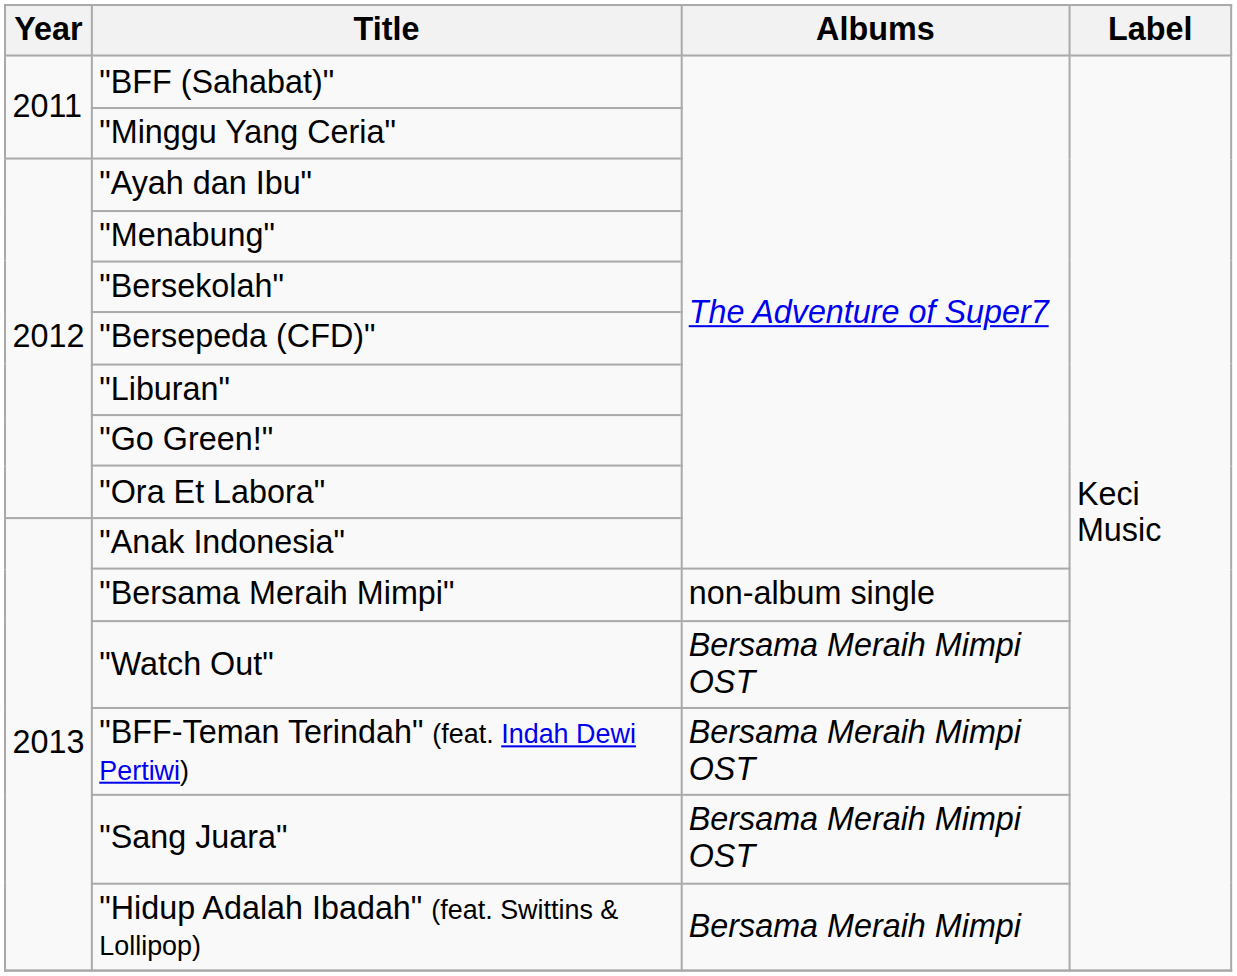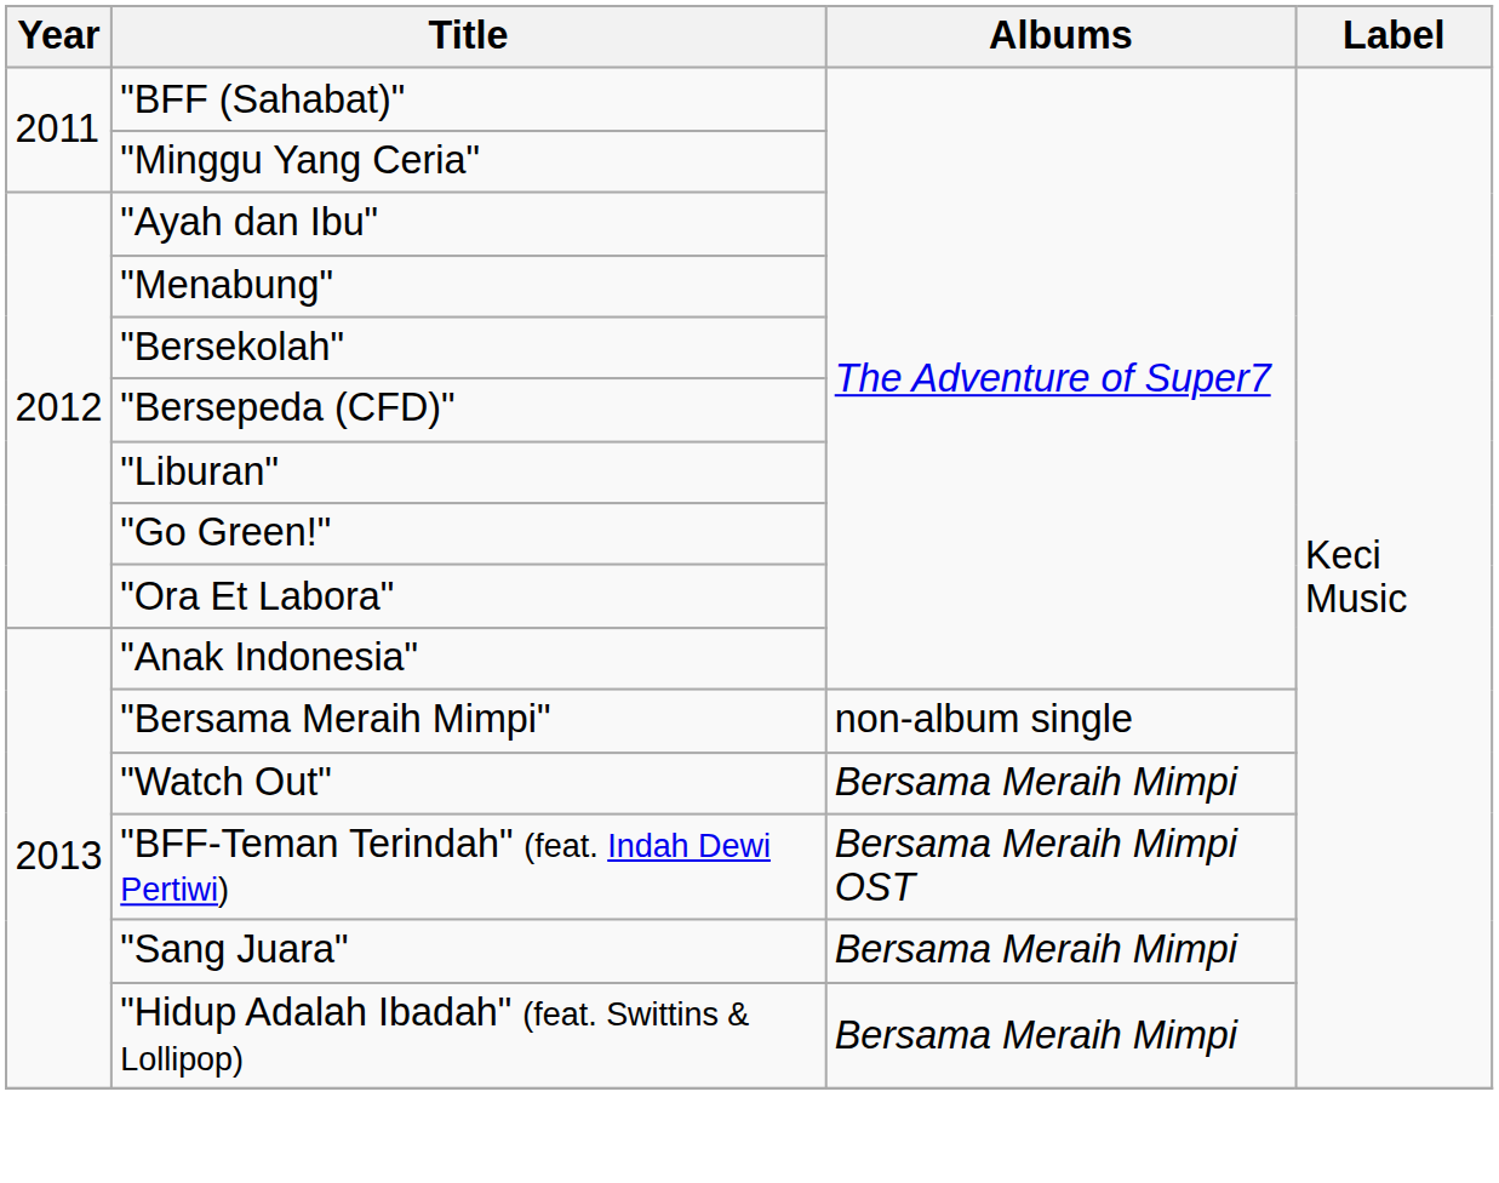"Watch Out" | Albums: Bersama Meraih Mimpi OST -> Bersama Meraih Mimpi
"Sang Juara" | Albums: Bersama Meraih Mimpi OST -> Bersama Meraih Mimpi
